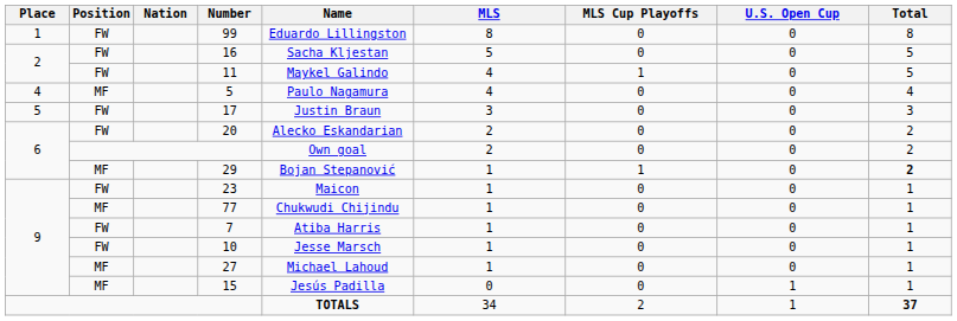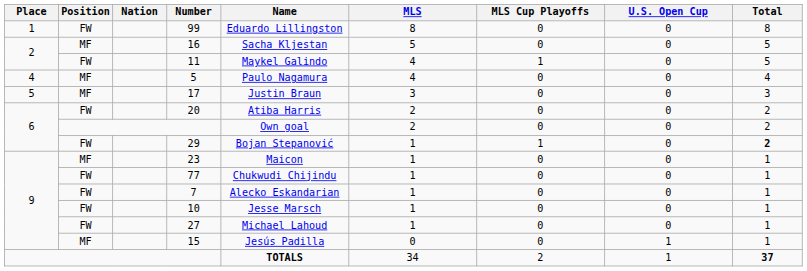16 | Position: FW -> MF
17 | Position: FW -> MF
20 | Name: Alecko Eskandarian -> Atiba Harris
29 | Position: MF -> FW
23 | Position: FW -> MF
77 | Position: MF -> FW
7 | Name: Atiba Harris -> Alecko Eskandarian
27 | Position: MF -> FW
